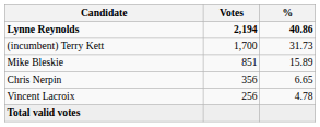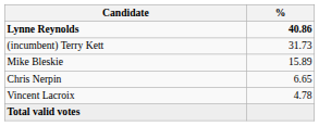- column: Votes | 2,194 | 1,700 | 851 | 356 | 256
